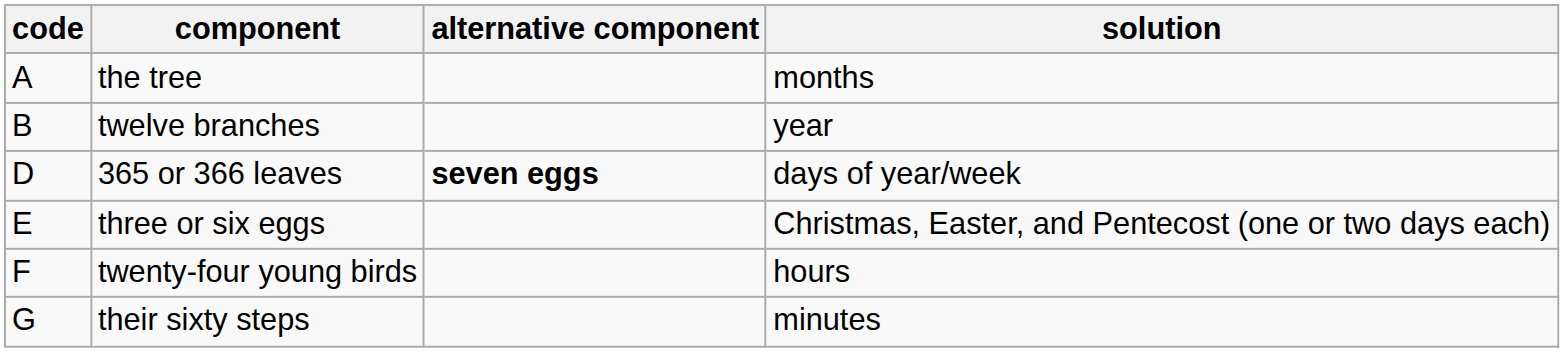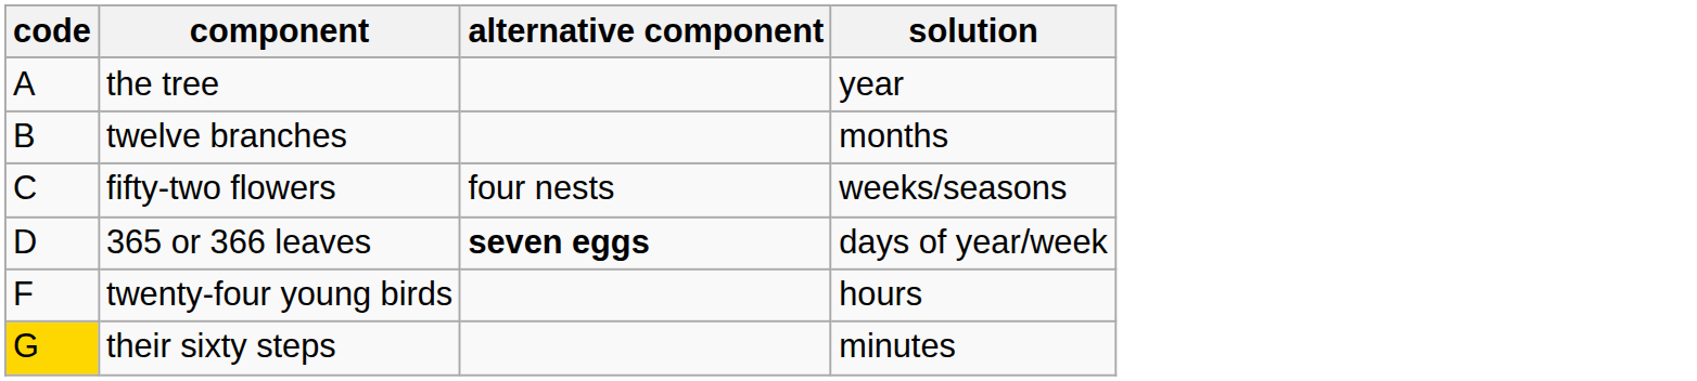the tree | solution: months -> year
twelve branches | solution: year -> months
+ row: C | fifty-two flowers | four nests | weeks/seasons
- row: E | three or six eggs | Christmas, Easter, and Pentecost (one or two days each)
their sixty steps | code: no background -> gold background
